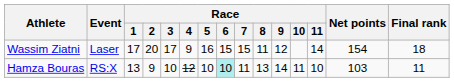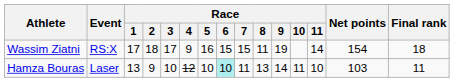Wassim Ziatni | Event: Laser -> RS:X
Wassim Ziatni | Race / 2: 20 -> 18
Wassim Ziatni | Race / 9: 12 -> 19
Hamza Bouras | Event: RS:X -> Laser
